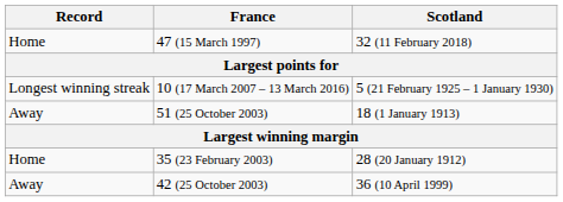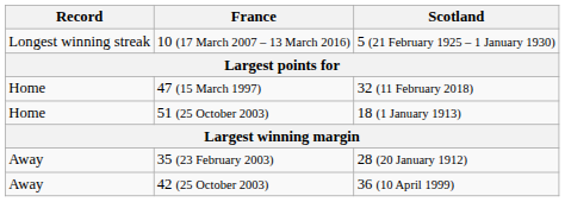rows swapped: 10 (17 March 2007 – 13 March 2016) <-> 47 (15 March 1997)
51 (25 October 2003) | Record: Away -> Home
35 (23 February 2003) | Record: Home -> Away
